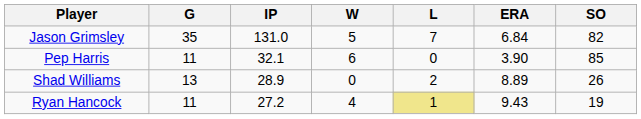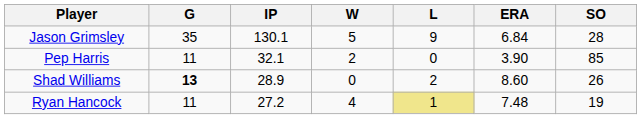Jason Grimsley | IP: 131.0 -> 130.1
Jason Grimsley | L: 7 -> 9
Jason Grimsley | SO: 82 -> 28
Pep Harris | W: 6 -> 2
Shad Williams | G: normal -> bold
Shad Williams | ERA: 8.89 -> 8.60
Ryan Hancock | ERA: 9.43 -> 7.48
